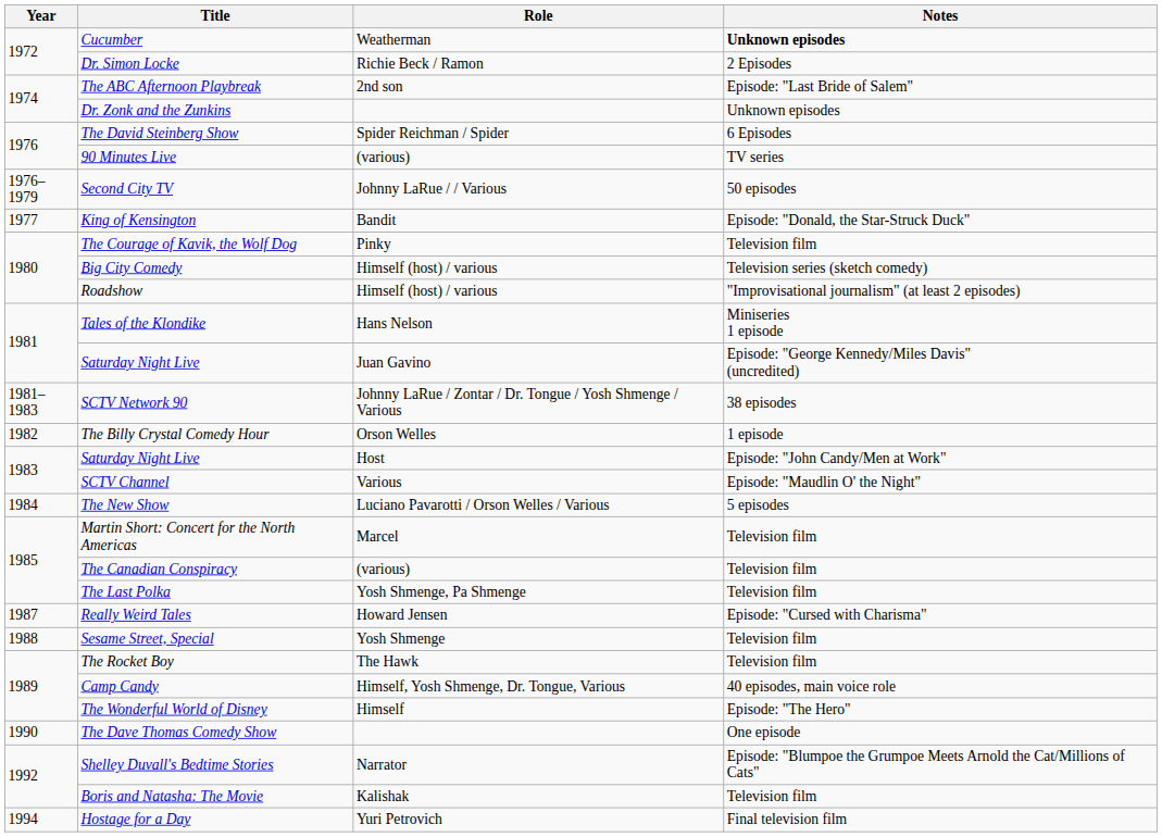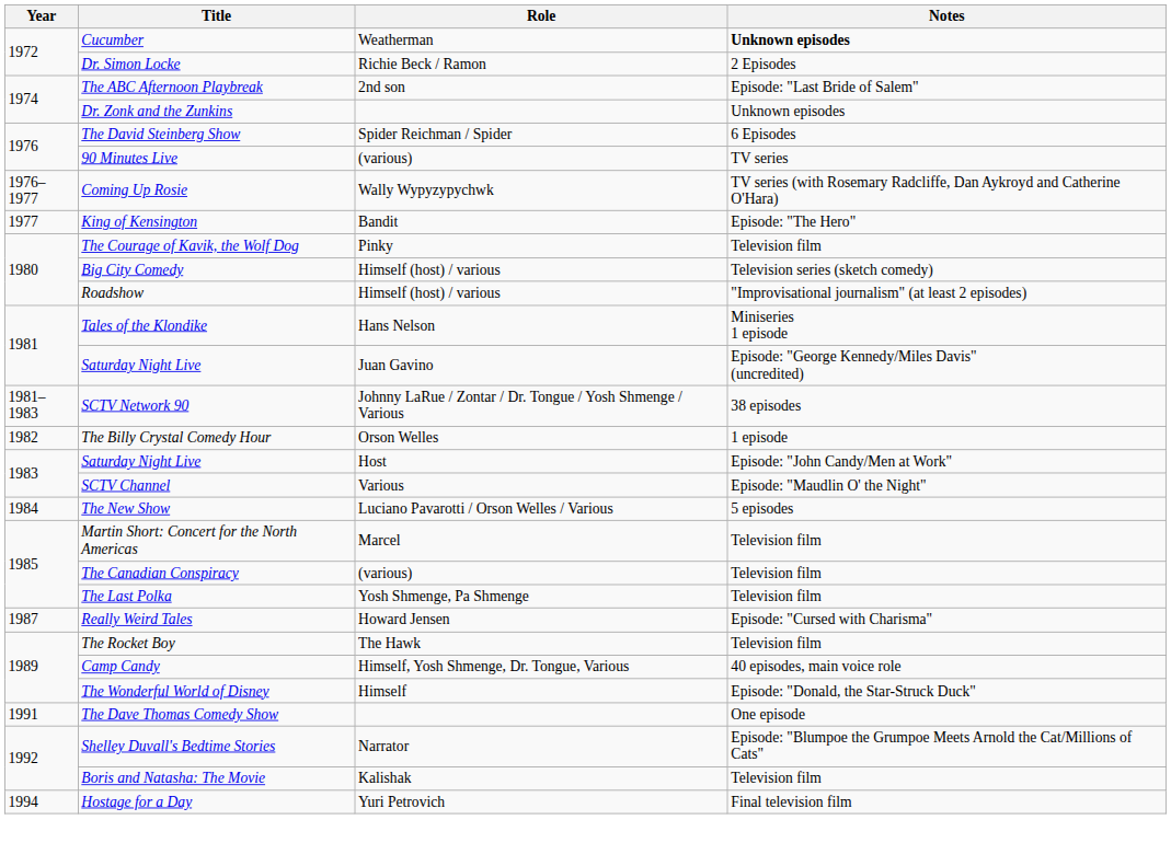+ row: 1976–1977 | Coming Up Rosie | Wally Wypyzypychwk | TV series (with Rosemary Radcliffe, Dan Aykroyd and Catherine O'Hara)
- row: 1976–1979 | Second City TV | Johnny LaRue / / Various | 50 episodes
King of Kensington | Notes: Episode: "Donald, the Star-Struck Duck" -> Episode: "The Hero"
- row: 1988 | Sesame Street, Special | Yosh Shmenge | Television film
The Wonderful World of Disney | Notes: Episode: "The Hero" -> Episode: "Donald, the Star-Struck Duck"
The Dave Thomas Comedy Show | Year: 1990 -> 1991
